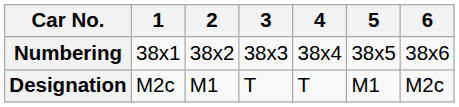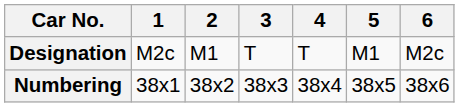rows swapped: Designation <-> Numbering
